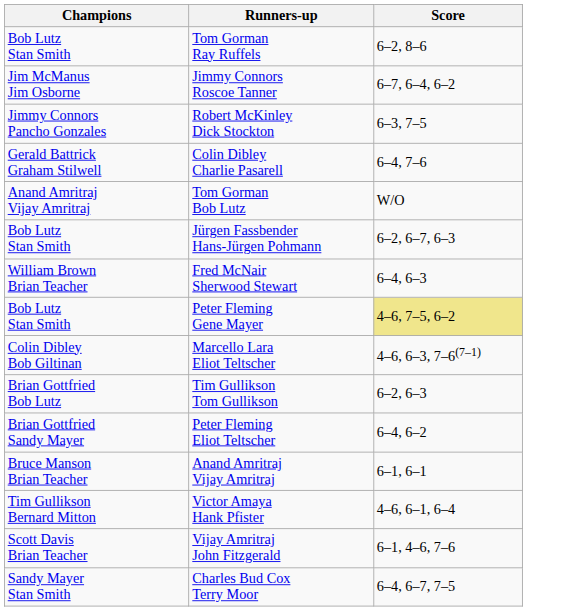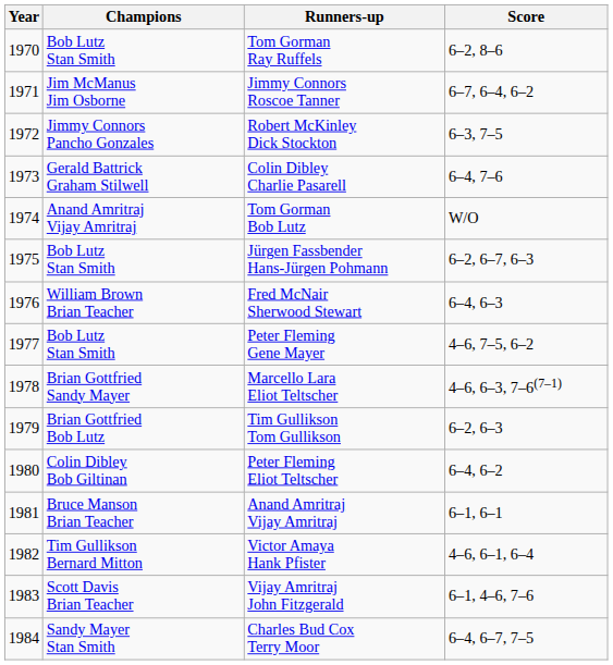+ column: Year | 1970 | 1971 | 1972 | 1973 | 1974 | 1975 | 1976 | 1977 | 1978 | 1979 | 1980 | 1981 | 1982 | 1983 | 1984
Peter Fleming Gene Mayer | Score: khaki background -> no background
Marcello Lara Eliot Teltscher | Champions: Colin Dibley Bob Giltinan -> Brian Gottfried Sandy Mayer
Peter Fleming Eliot Teltscher | Champions: Brian Gottfried Sandy Mayer -> Colin Dibley Bob Giltinan
